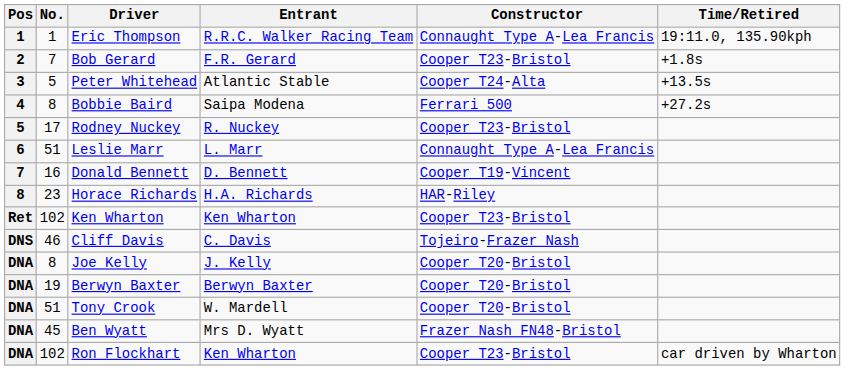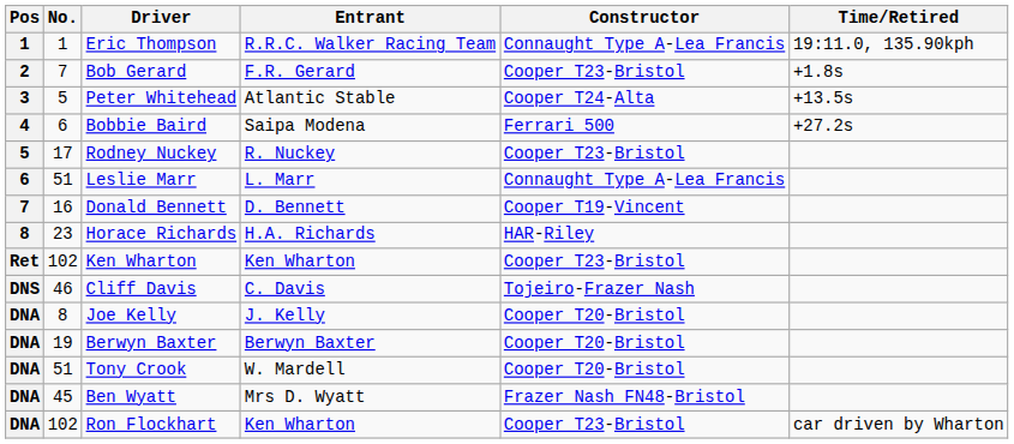Bobbie Baird | No.: 8 -> 6
